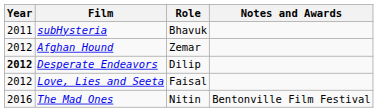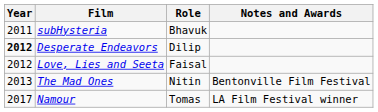- row: 2012 | Afghan Hound | Zemar
The Mad Ones | Year: 2016 -> 2013
+ row: 2017 | Namour | Tomas | LA Film Festival winner
